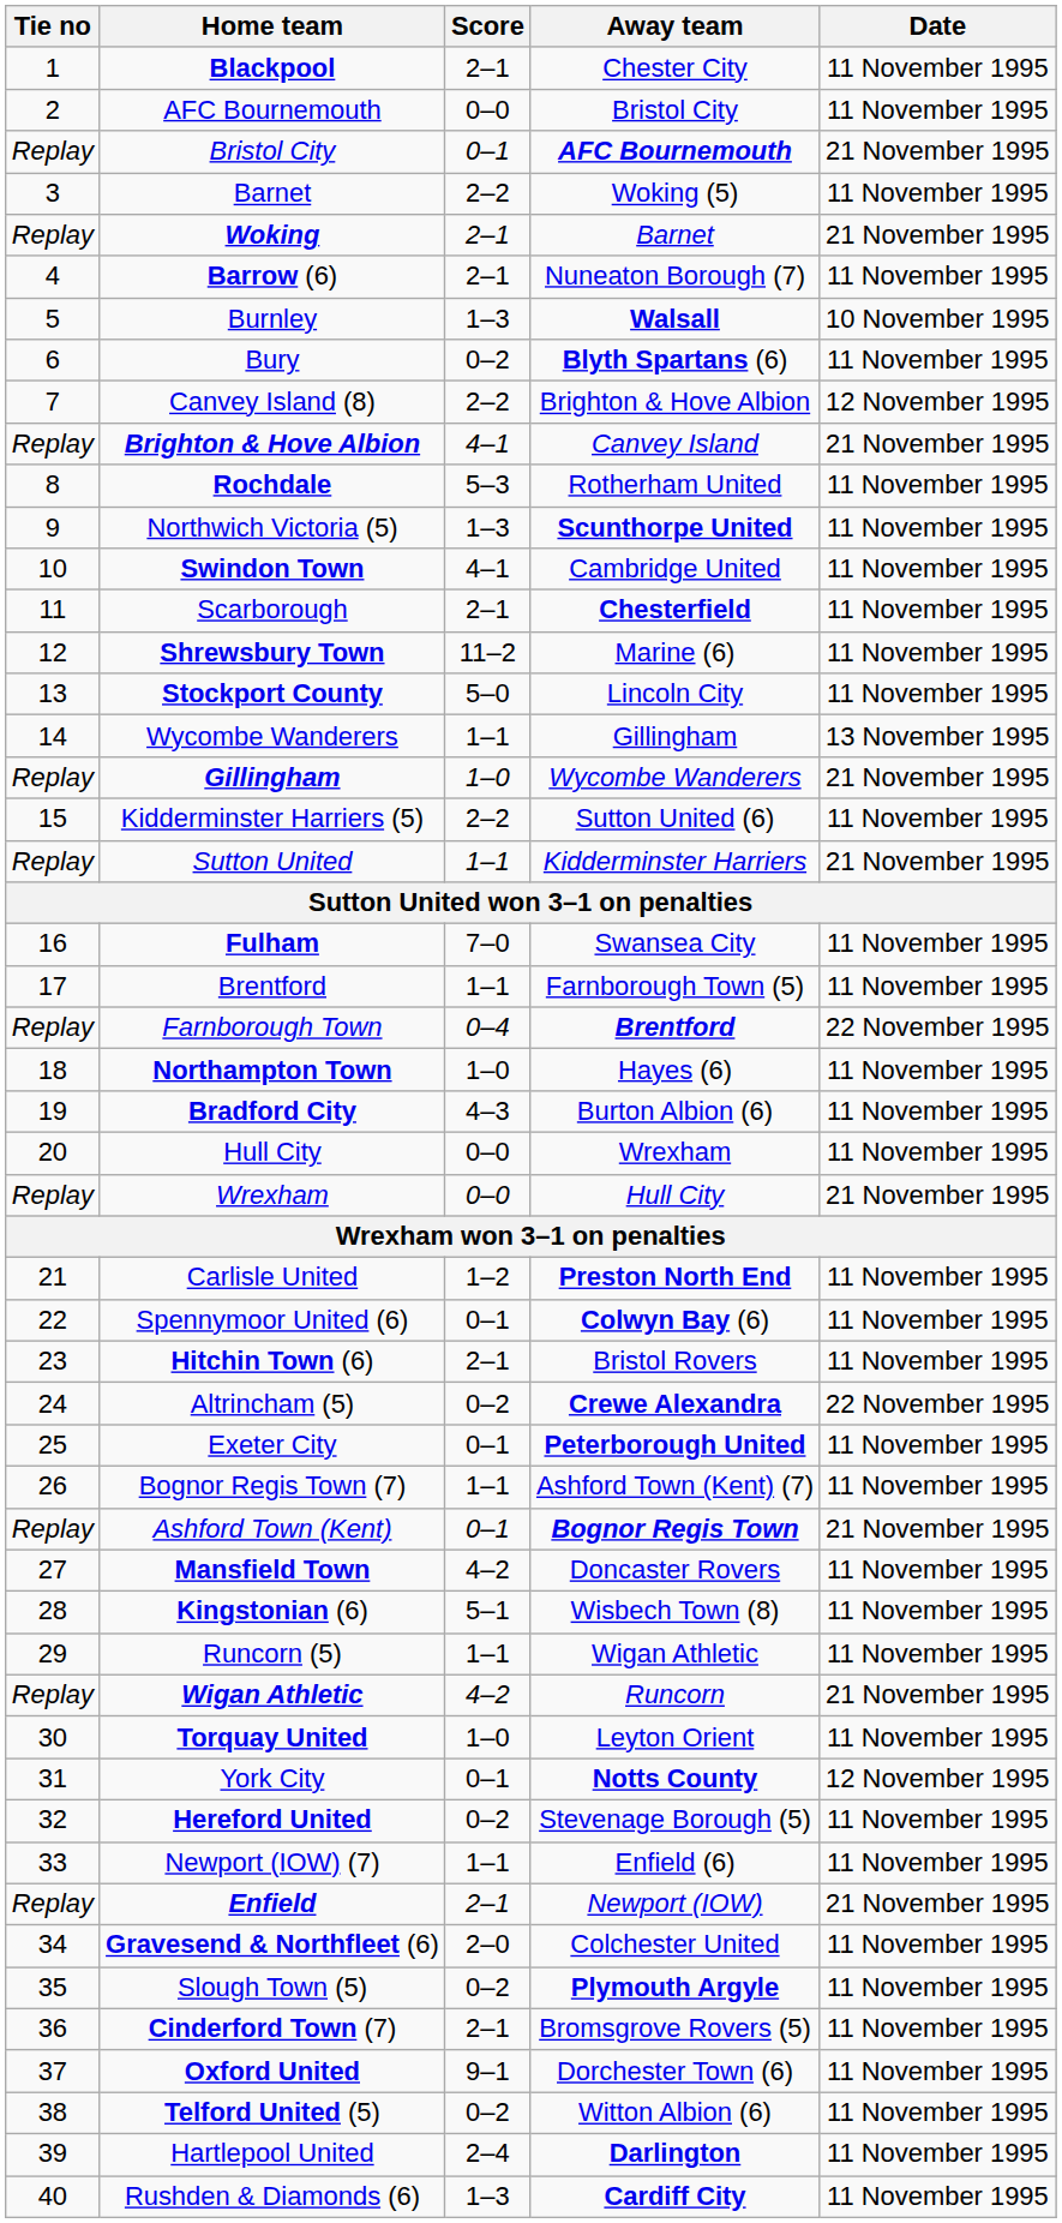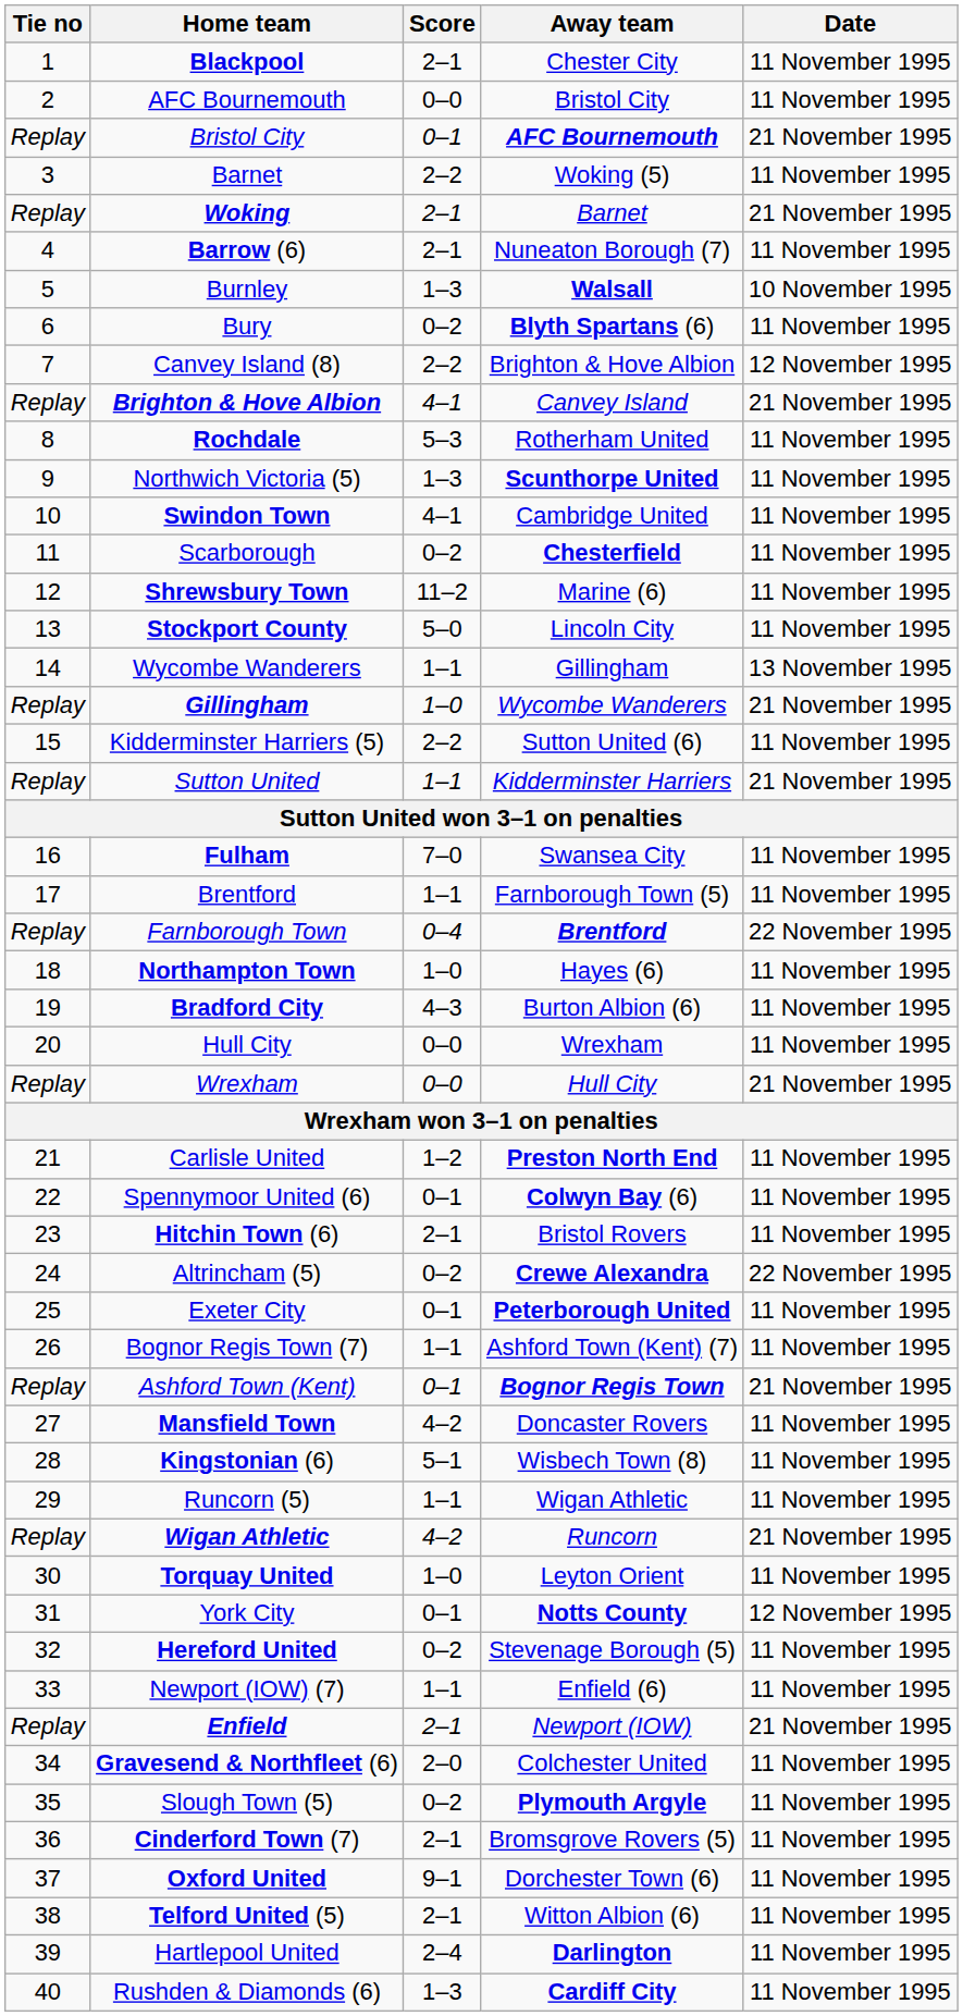Scarborough | Score: 2–1 -> 0–2
Telford United (5) | Score: 0–2 -> 2–1
